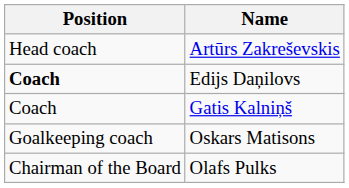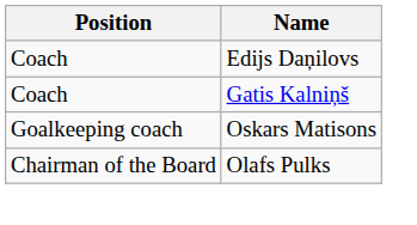- row: Head coach | Artūrs Zakreševskis
Edijs Daņilovs | Position: bold -> normal
